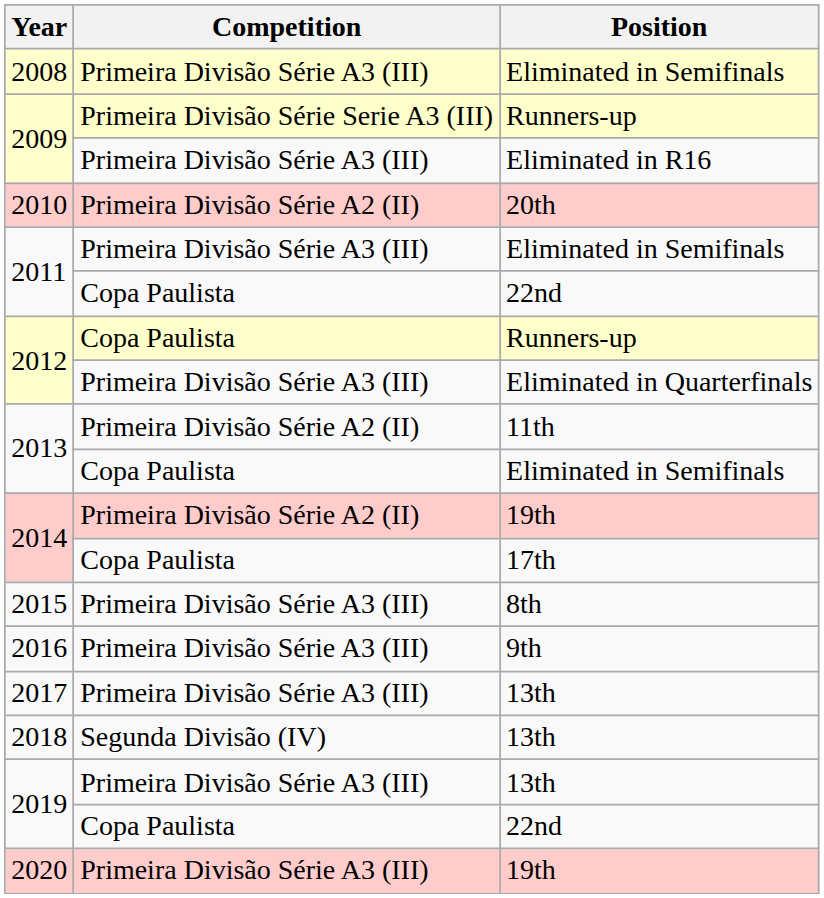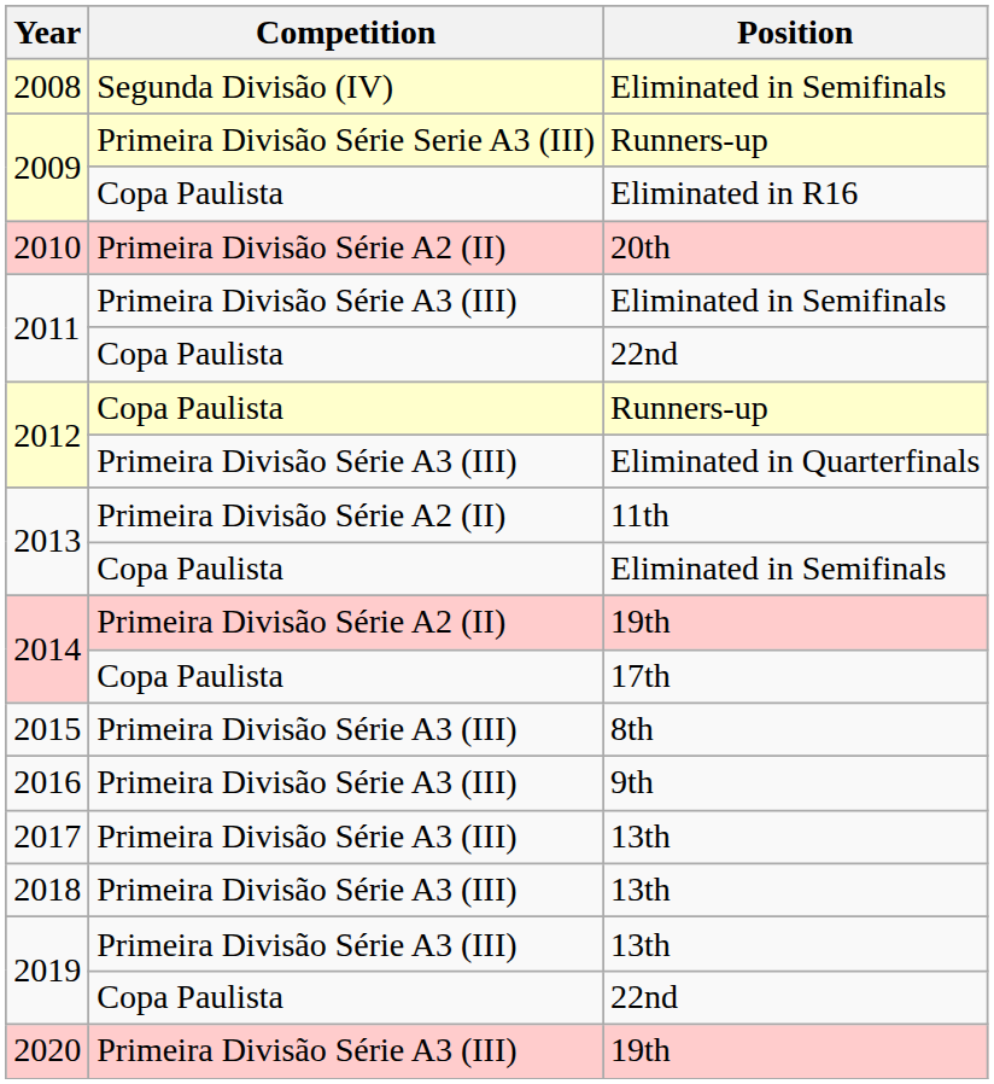2008 | Competition: Primeira Divisão Série A3 (III) -> Segunda Divisão (IV)
2009 / Eliminated in R16 | Competition: Primeira Divisão Série A3 (III) -> Copa Paulista
2018 | Competition: Segunda Divisão (IV) -> Primeira Divisão Série A3 (III)
